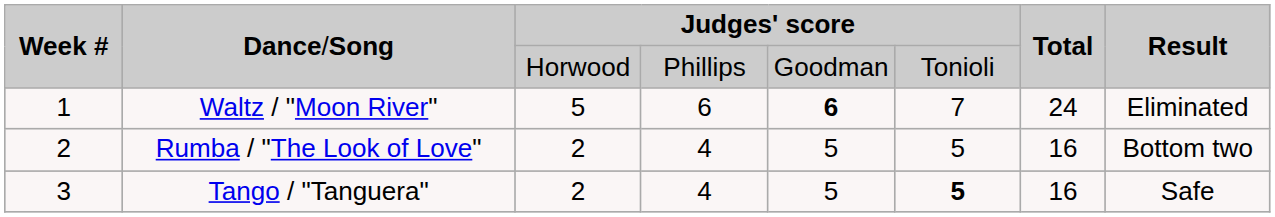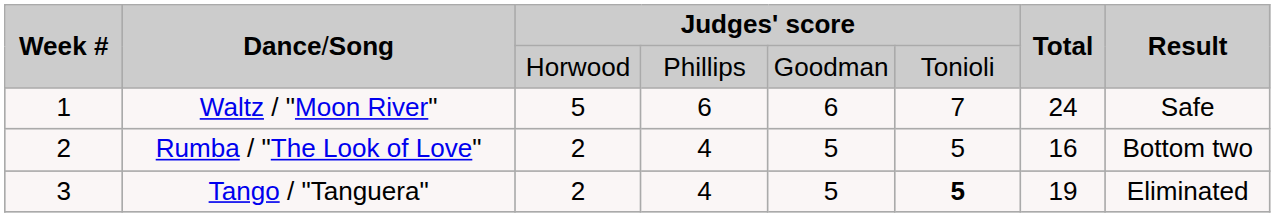Waltz / "Moon River" | column 5: bold -> normal
Waltz / "Moon River" | column 8: Eliminated -> Safe
Tango / "Tanguera" | column 7: 16 -> 19
Tango / "Tanguera" | column 8: Safe -> Eliminated
